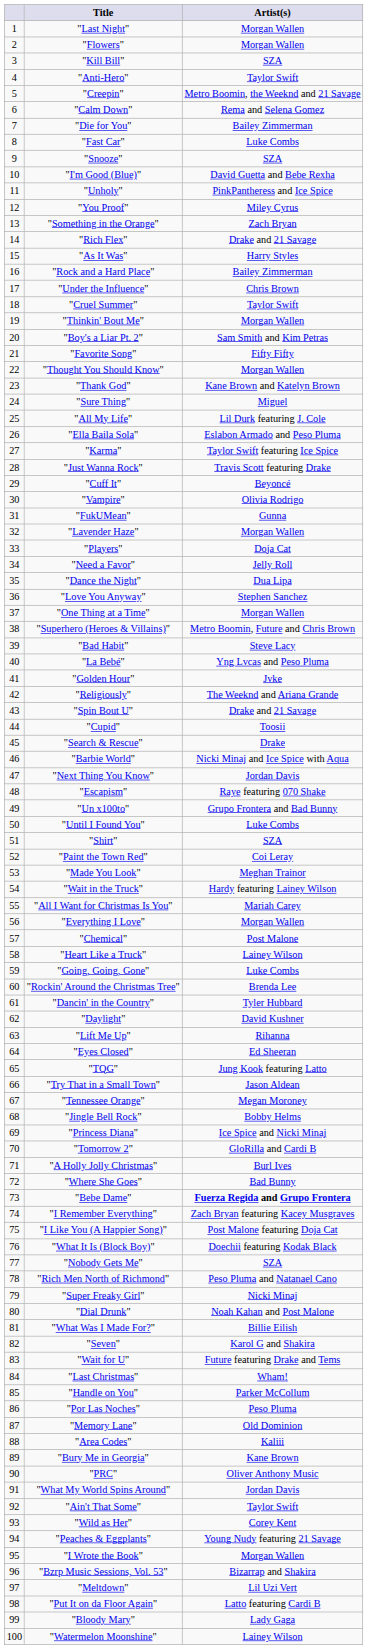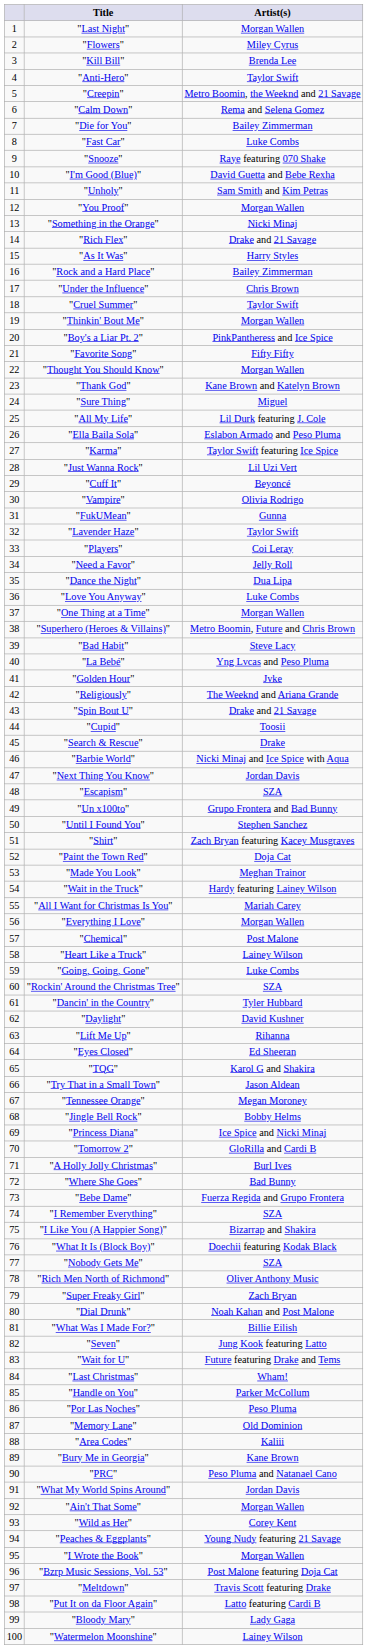"Flowers" | Artist(s): Morgan Wallen -> Miley Cyrus
"Kill Bill" | Artist(s): SZA -> Brenda Lee
"Snooze" | Artist(s): SZA -> Raye featuring 070 Shake
"Unholy" | Artist(s): PinkPantheress and Ice Spice -> Sam Smith and Kim Petras
"You Proof" | Artist(s): Miley Cyrus -> Morgan Wallen
"Something in the Orange" | Artist(s): Zach Bryan -> Nicki Minaj
"Boy's a Liar Pt. 2" | Artist(s): Sam Smith and Kim Petras -> PinkPantheress and Ice Spice
"Just Wanna Rock" | Artist(s): Travis Scott featuring Drake -> Lil Uzi Vert
"Lavender Haze" | Artist(s): Morgan Wallen -> Taylor Swift
"Players" | Artist(s): Doja Cat -> Coi Leray
"Love You Anyway" | Artist(s): Stephen Sanchez -> Luke Combs
"Escapism" | Artist(s): Raye featuring 070 Shake -> SZA
"Until I Found You" | Artist(s): Luke Combs -> Stephen Sanchez
"Shirt" | Artist(s): SZA -> Zach Bryan featuring Kacey Musgraves
"Paint the Town Red" | Artist(s): Coi Leray -> Doja Cat
"Rockin' Around the Christmas Tree" | Artist(s): Brenda Lee -> SZA
"TQG" | Artist(s): Jung Kook featuring Latto -> Karol G and Shakira
"Bebe Dame" | Artist(s): bold -> normal
"I Remember Everything" | Artist(s): Zach Bryan featuring Kacey Musgraves -> SZA
"I Like You (A Happier Song)" | Artist(s): Post Malone featuring Doja Cat -> Bizarrap and Shakira
"Rich Men North of Richmond" | Artist(s): Peso Pluma and Natanael Cano -> Oliver Anthony Music
"Super Freaky Girl" | Artist(s): Nicki Minaj -> Zach Bryan
"Seven" | Artist(s): Karol G and Shakira -> Jung Kook featuring Latto
"PRC" | Artist(s): Oliver Anthony Music -> Peso Pluma and Natanael Cano
"Ain't That Some" | Artist(s): Taylor Swift -> Morgan Wallen
"Bzrp Music Sessions, Vol. 53" | Artist(s): Bizarrap and Shakira -> Post Malone featuring Doja Cat
"Meltdown" | Artist(s): Lil Uzi Vert -> Travis Scott featuring Drake
